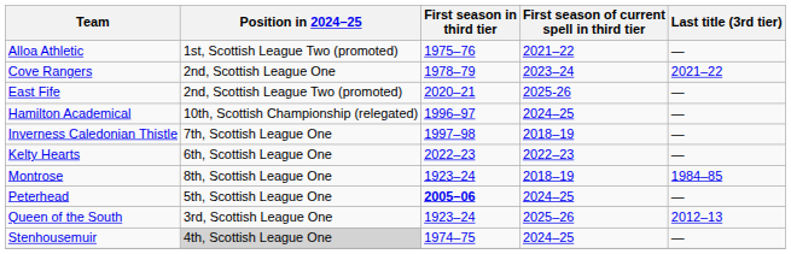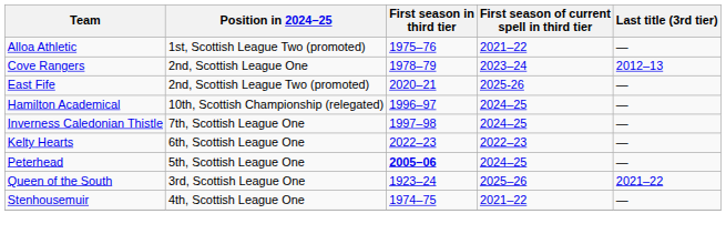Cove Rangers | Last title (3rd tier): 2021–22 -> 2012–13
Inverness Caledonian Thistle | First season of current spell in third tier: 2018–19 -> 2024–25
- row: Montrose | 8th, Scottish League One | 1923–24 | 2018–19 | 1984–85
Queen of the South | Last title (3rd tier): 2012–13 -> 2021–22
Stenhousemuir | Position in 2024–25: lightgrey background -> no background
Stenhousemuir | First season of current spell in third tier: 2024–25 -> 2021–22
